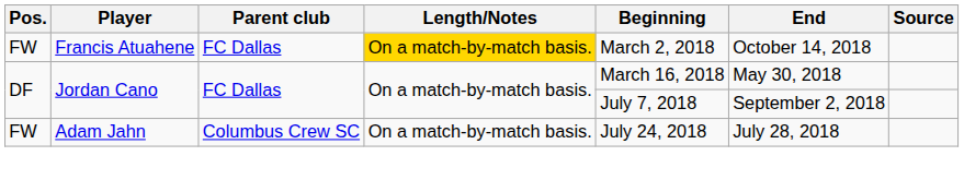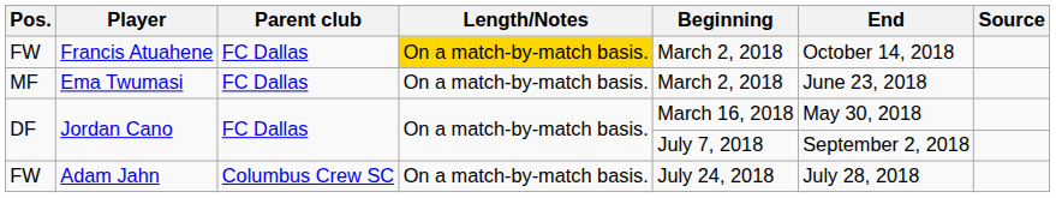+ row: MF | Ema Twumasi | FC Dallas | On a match-by-match basis. | March 2, 2018 | June 23, 2018
